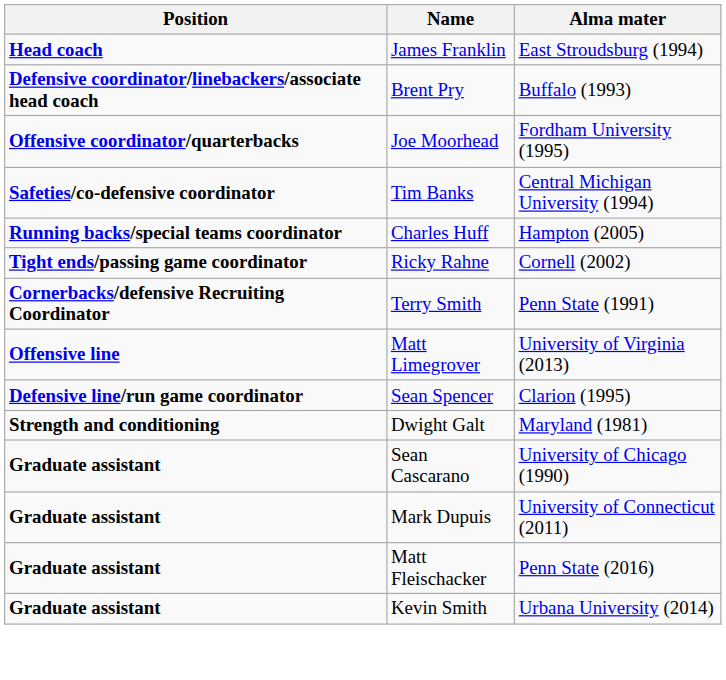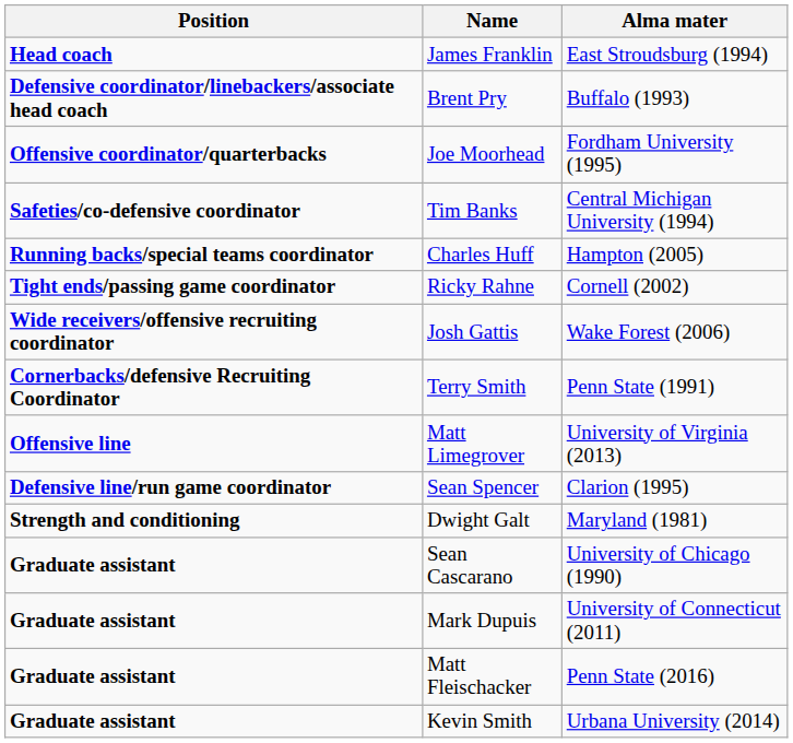+ row: Wide receivers/offensive recruiting coordinator | Josh Gattis | Wake Forest (2006)
